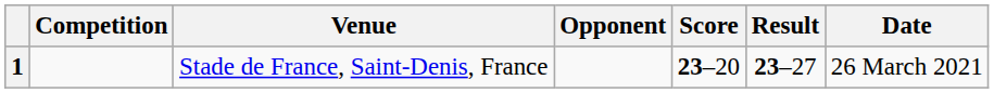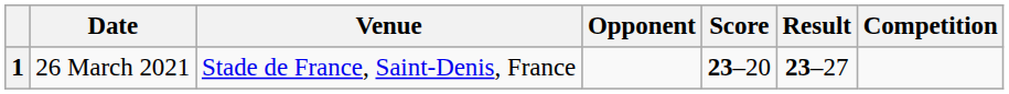columns swapped: Date <-> Competition
